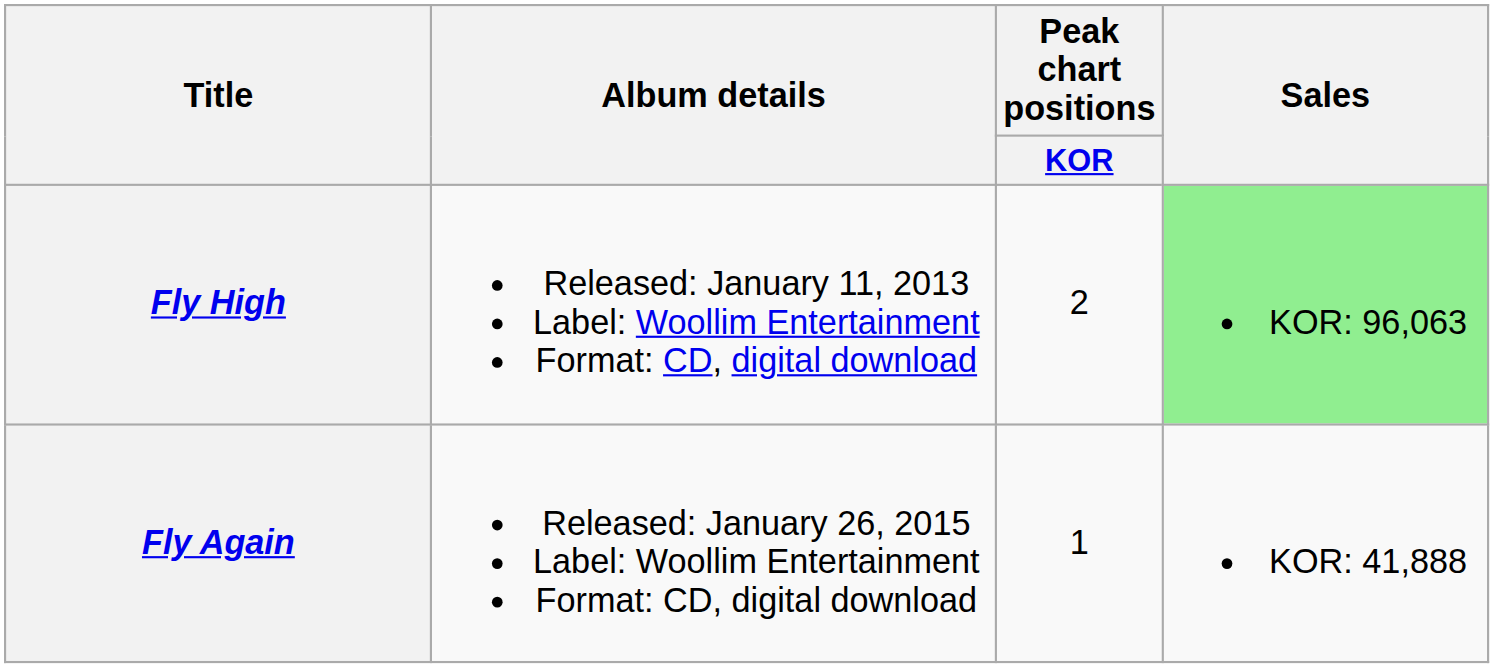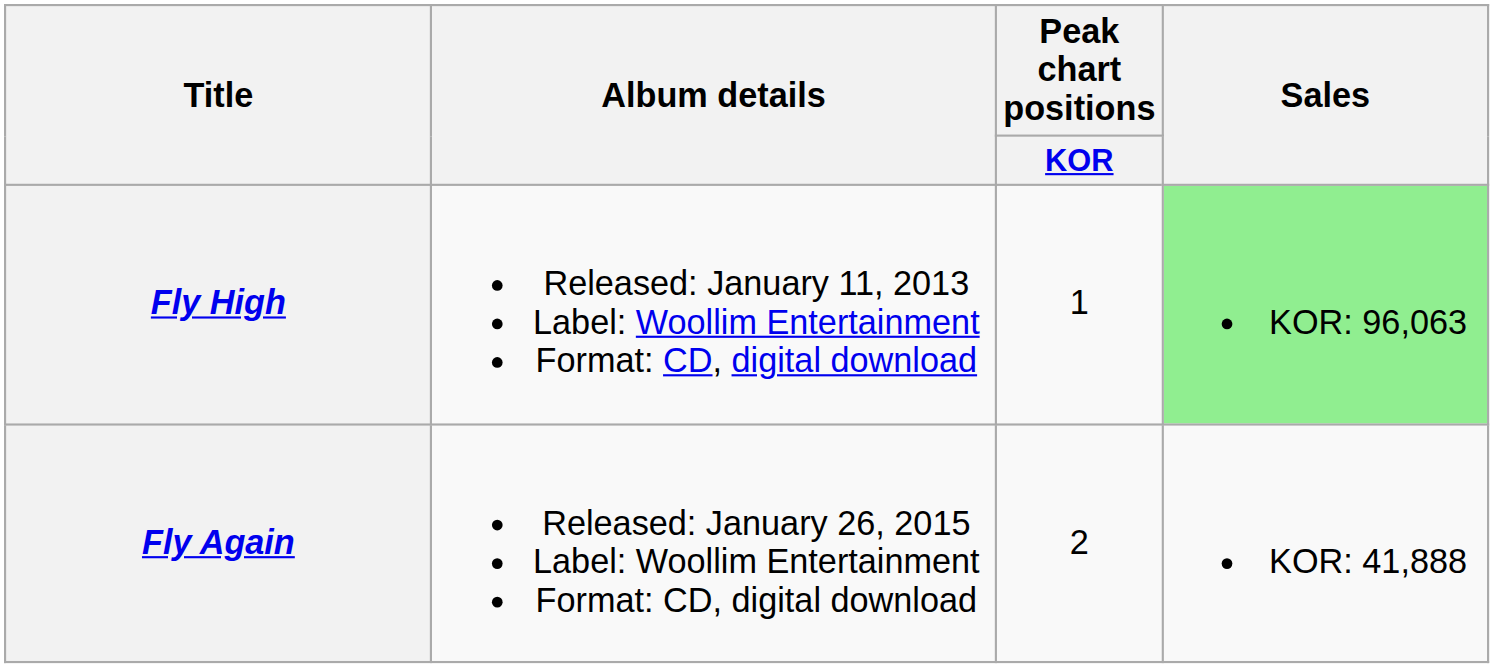Fly High | Peak chart positions / KOR: 2 -> 1
Fly Again | Peak chart positions / KOR: 1 -> 2
